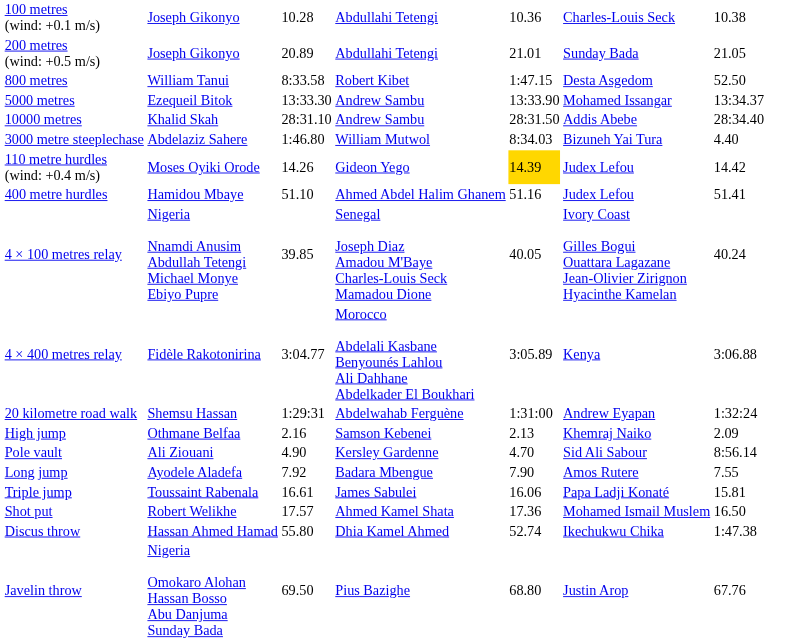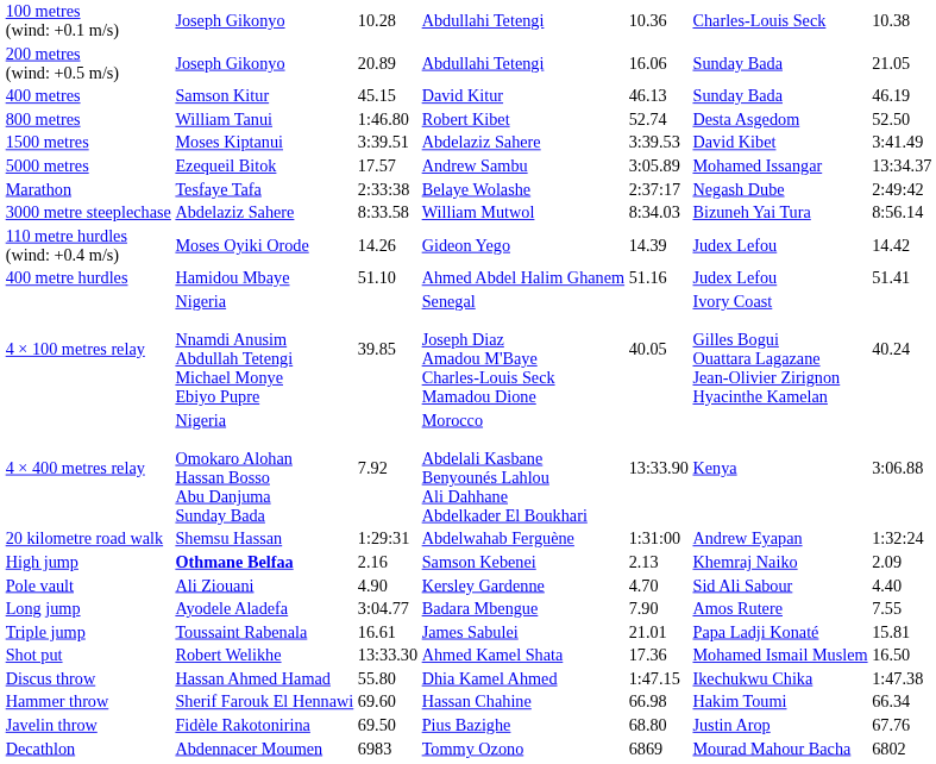200 metres (wind: +0.5 m/s) | column 5: 21.01 -> 16.06
+ row: 400 metres | Samson Kitur | 45.15 | David Kitur | 46.13 | Sunday Bada | 46.19
800 metres | column 3: 8:33.58 -> 1:46.80
800 metres | column 5: 1:47.15 -> 52.74
+ row: 1500 metres | Moses Kiptanui | 3:39.51 | Abdelaziz Sahere | 3:39.53 | David Kibet | 3:41.49
5000 metres | column 3: 13:33.30 -> 17.57
5000 metres | column 5: 13:33.90 -> 3:05.89
- row: 10000 metres | Khalid Skah | 28:31.10 | Andrew Sambu | 28:31.50 | Addis Abebe | 28:34.40
+ row: Marathon | Tesfaye Tafa | 2:33:38 | Belaye Wolashe | 2:37:17 | Negash Dube | 2:49:42
3000 metre steeplechase | column 3: 1:46.80 -> 8:33.58
3000 metre steeplechase | column 7: 4.40 -> 8:56.14
110 metre hurdles (wind: +0.4 m/s) | column 5: gold background -> no background
4 × 400 metres relay | column 2: Fidèle Rakotonirina -> Nigeria Omokaro Alohan Hassan Bosso Abu Danjuma Sunday Bada
4 × 400 metres relay | column 3: 3:04.77 -> 7.92
4 × 400 metres relay | column 5: 3:05.89 -> 13:33.90
High jump | column 2: normal -> bold
Pole vault | column 7: 8:56.14 -> 4.40
Long jump | column 3: 7.92 -> 3:04.77
Triple jump | column 5: 16.06 -> 21.01
Shot put | column 3: 17.57 -> 13:33.30
Discus throw | column 5: 52.74 -> 1:47.15
+ row: Hammer throw | Sherif Farouk El Hennawi | 69.60 | Hassan Chahine | 66.98 | Hakim Toumi | 66.34
Javelin throw | column 2: Nigeria Omokaro Alohan Hassan Bosso Abu Danjuma Sunday Bada -> Fidèle Rakotonirina
+ row: Decathlon | Abdennacer Moumen | 6983 | Tommy Ozono | 6869 | Mourad Mahour Bacha | 6802
